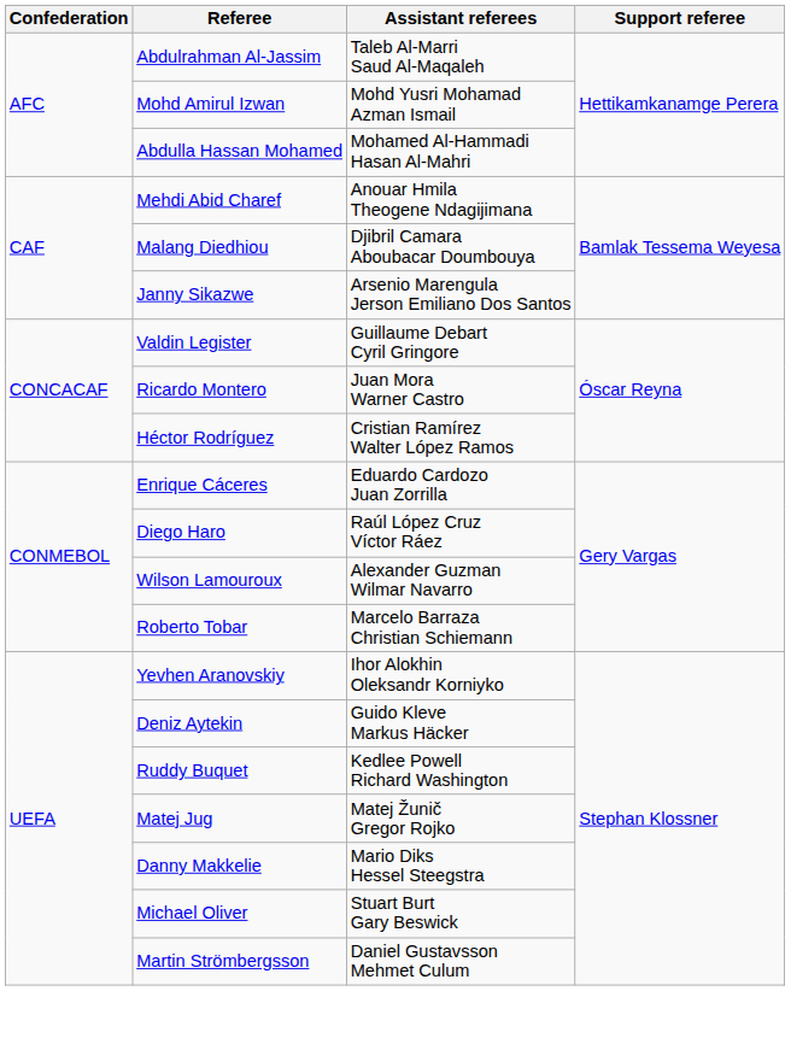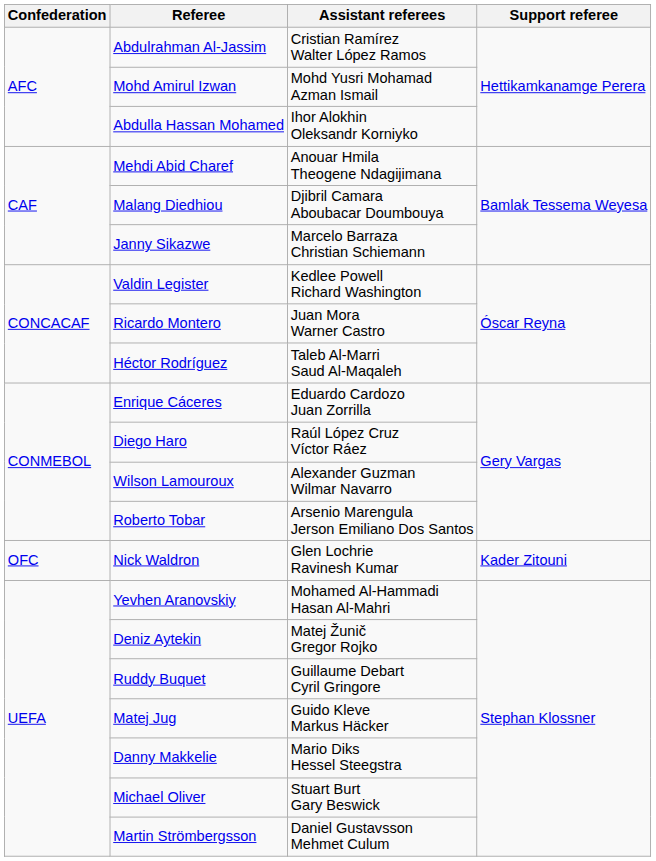Abdulrahman Al-Jassim | Assistant referees: Taleb Al-Marri Saud Al-Maqaleh -> Cristian Ramírez Walter López Ramos
Abdulla Hassan Mohamed | Assistant referees: Mohamed Al-Hammadi Hasan Al-Mahri -> Ihor Alokhin Oleksandr Korniyko
Janny Sikazwe | Assistant referees: Arsenio Marengula Jerson Emiliano Dos Santos -> Marcelo Barraza Christian Schiemann
Valdin Legister | Assistant referees: Guillaume Debart Cyril Gringore -> Kedlee Powell Richard Washington
Héctor Rodríguez | Assistant referees: Cristian Ramírez Walter López Ramos -> Taleb Al-Marri Saud Al-Maqaleh
Roberto Tobar | Assistant referees: Marcelo Barraza Christian Schiemann -> Arsenio Marengula Jerson Emiliano Dos Santos
+ row: OFC | Nick Waldron | Glen Lochrie Ravinesh Kumar | Kader Zitouni
Yevhen Aranovskiy | Assistant referees: Ihor Alokhin Oleksandr Korniyko -> Mohamed Al-Hammadi Hasan Al-Mahri
Deniz Aytekin | Assistant referees: Guido Kleve Markus Häcker -> Matej Žunič Gregor Rojko
Ruddy Buquet | Assistant referees: Kedlee Powell Richard Washington -> Guillaume Debart Cyril Gringore
Matej Jug | Assistant referees: Matej Žunič Gregor Rojko -> Guido Kleve Markus Häcker
